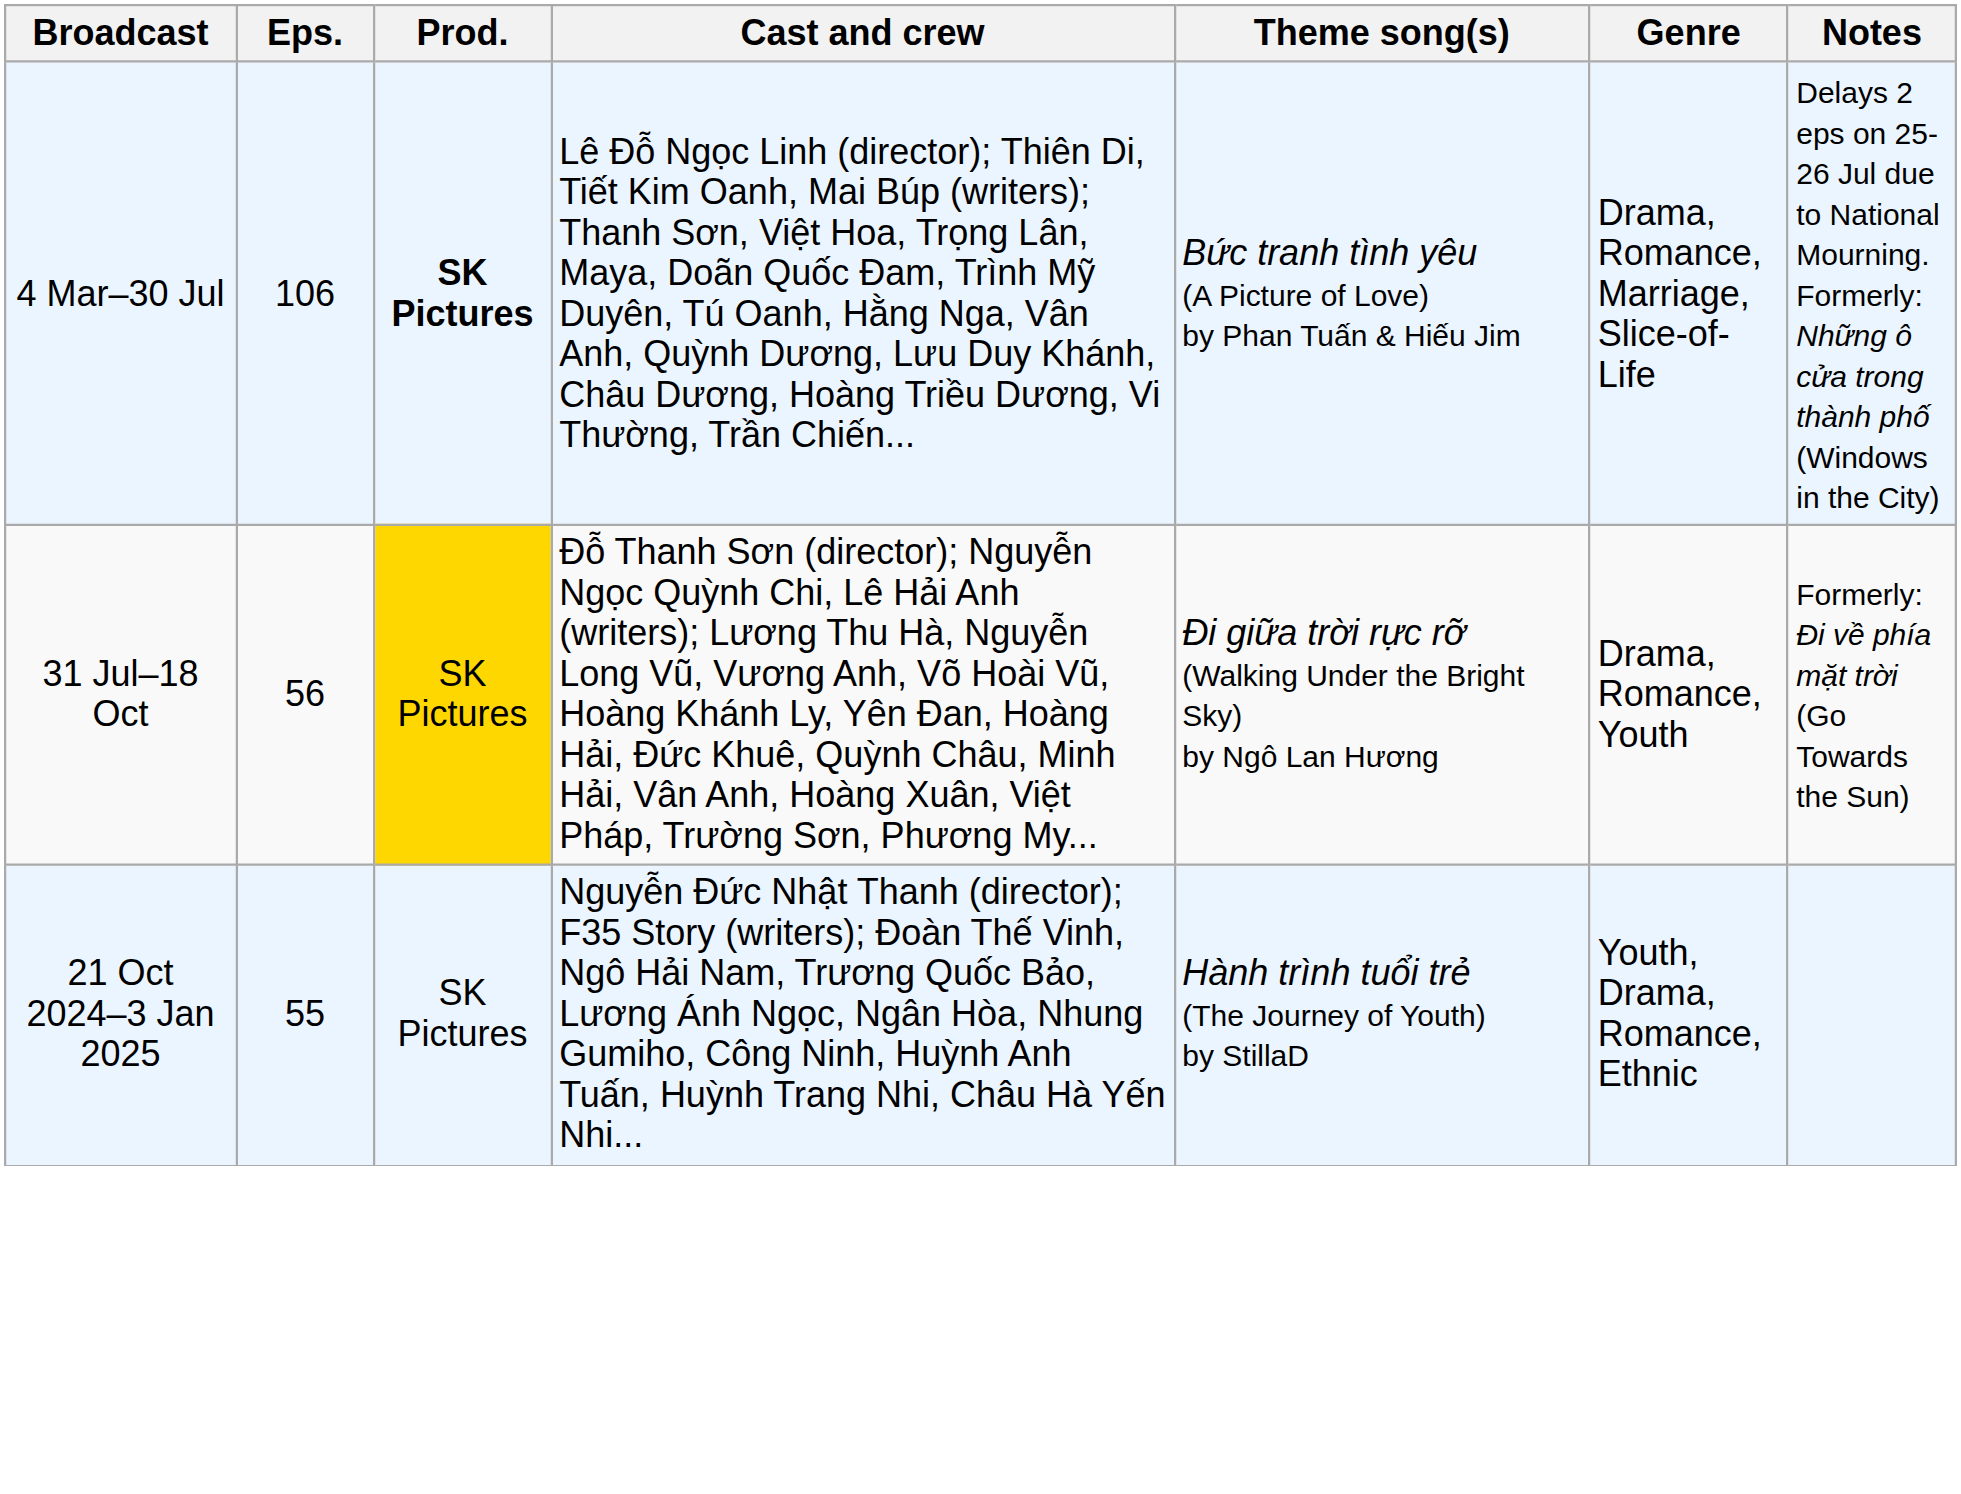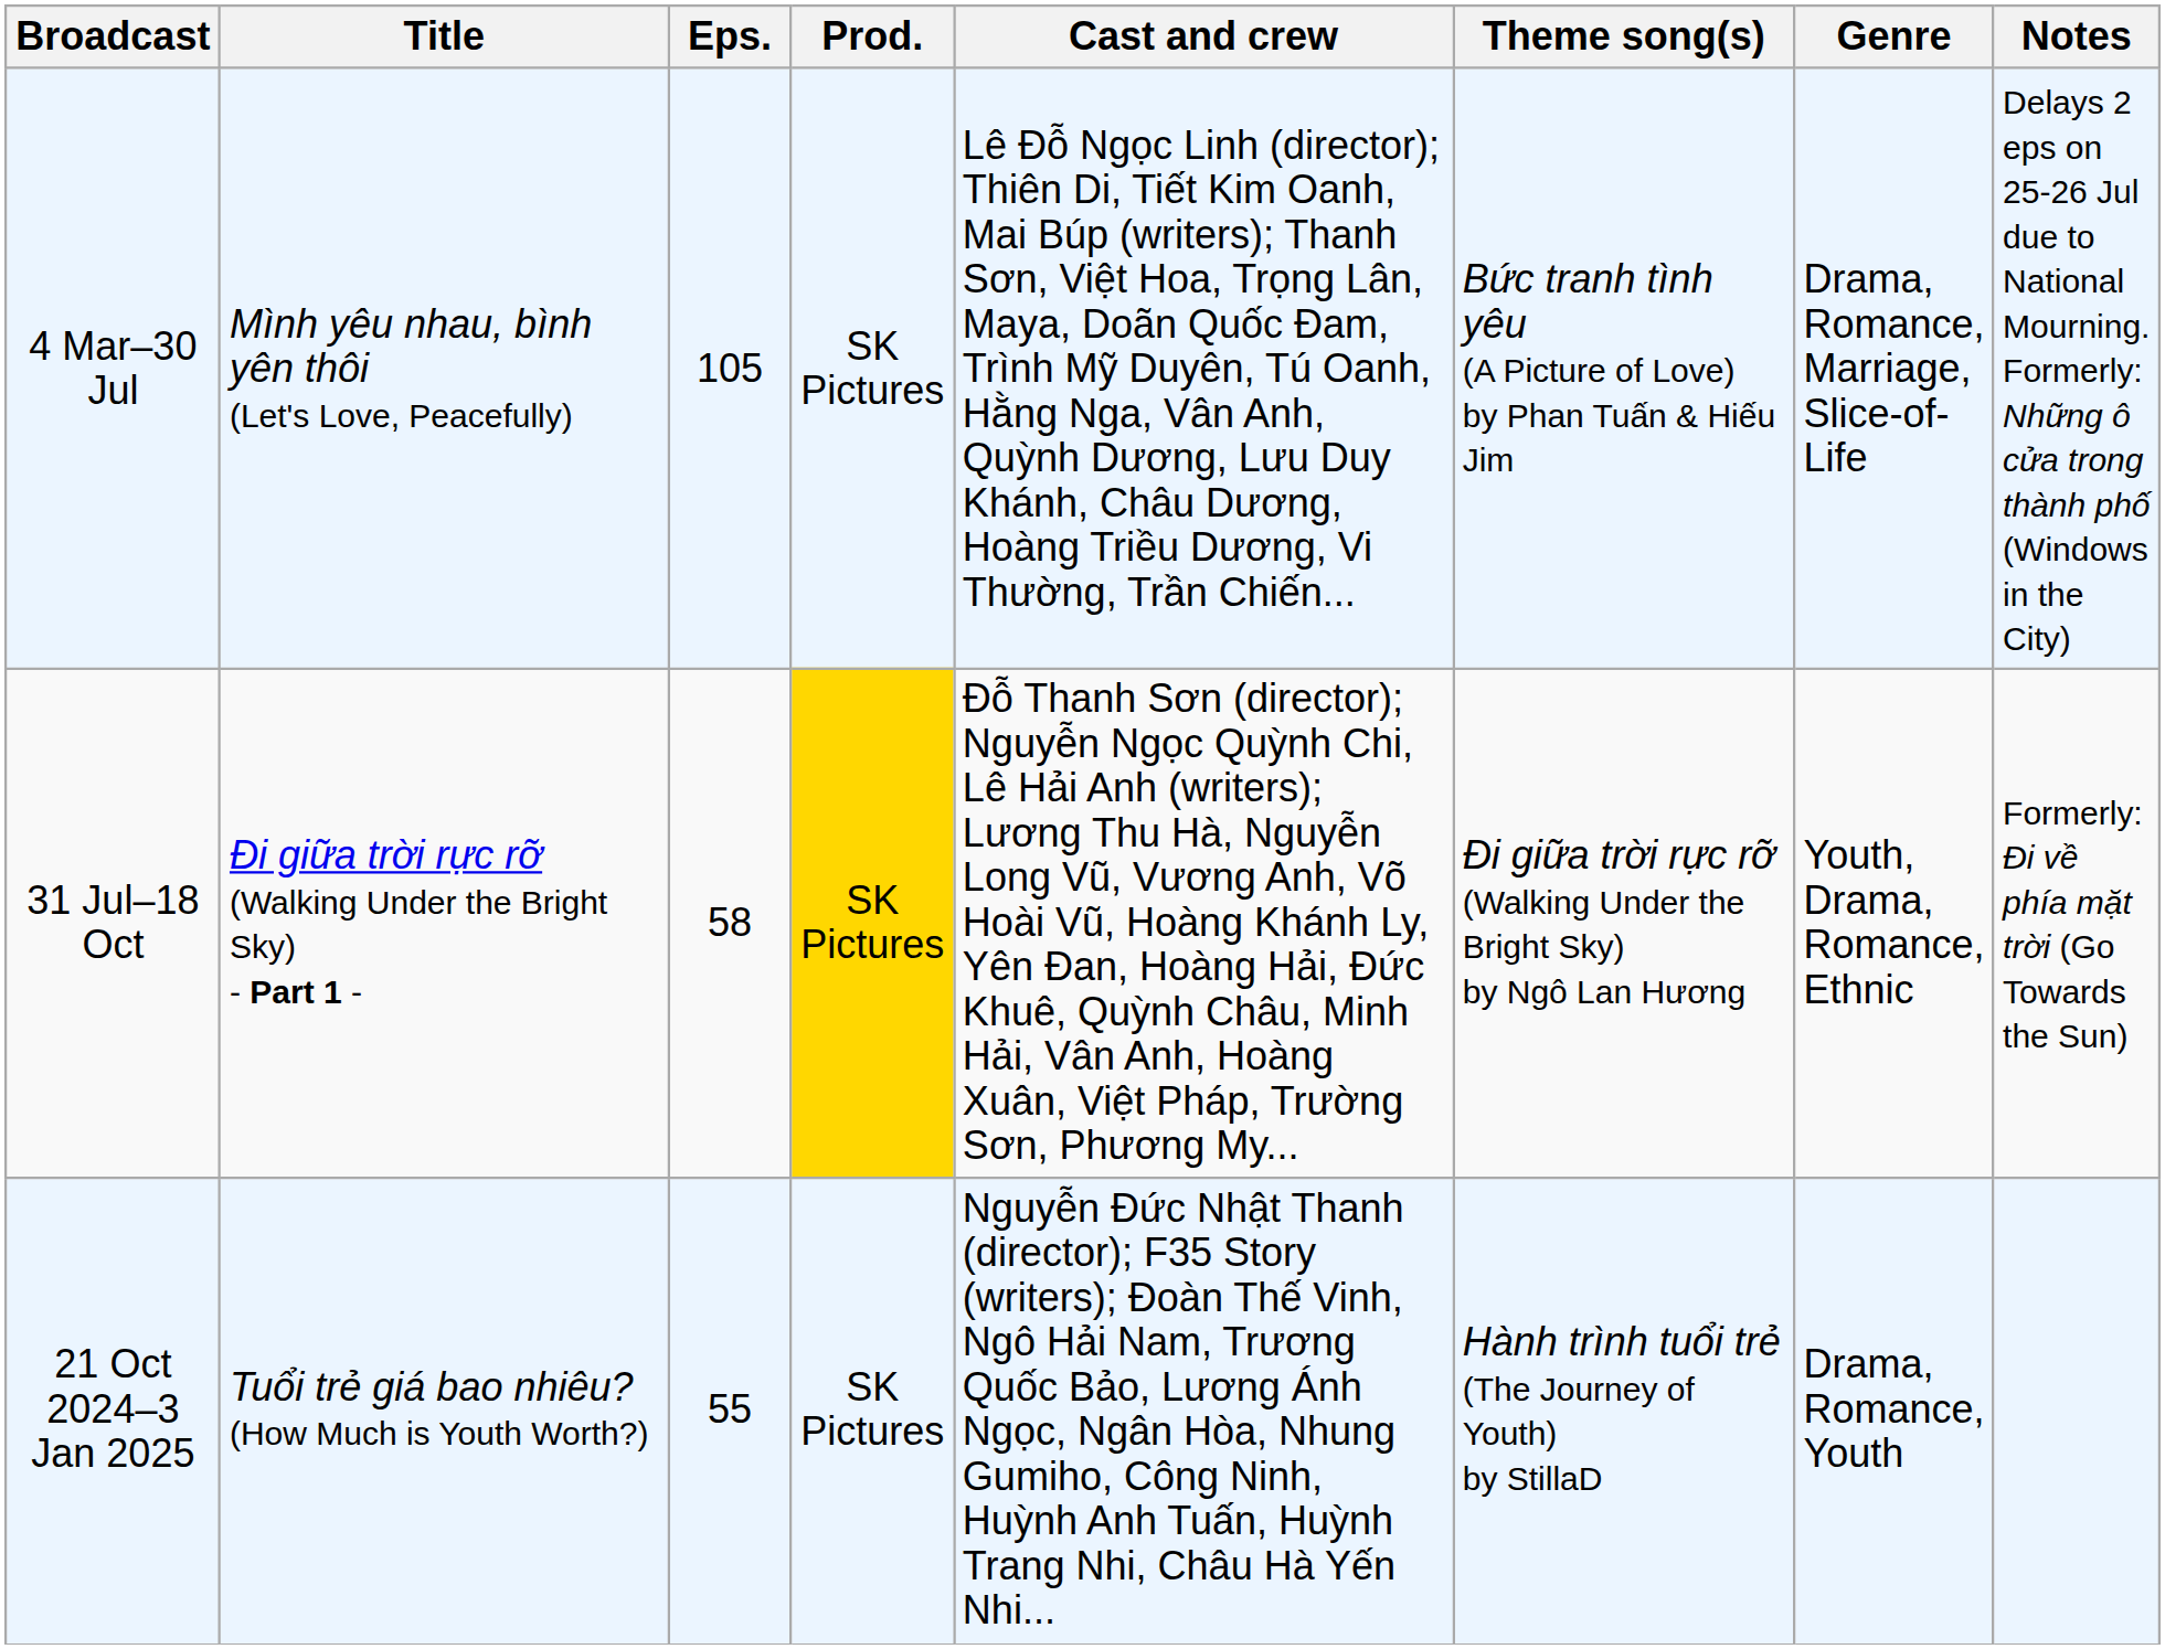+ column: Title | Mình yêu nhau, bình yên thôi (Let's Love, Peacefully) | Đi giữa trời rực rỡ (Walking Under the Bright Sky) - Part 1 - | Tuổi trẻ giá bao nhiêu? (How Much is Youth Worth?)
4 Mar–30 Jul | Eps.: 106 -> 105
4 Mar–30 Jul | Prod.: bold -> normal
31 Jul–18 Oct | Eps.: 56 -> 58
31 Jul–18 Oct | Genre: Drama, Romance, Youth -> Youth, Drama, Romance, Ethnic
21 Oct 2024–3 Jan 2025 | Genre: Youth, Drama, Romance, Ethnic -> Drama, Romance, Youth
